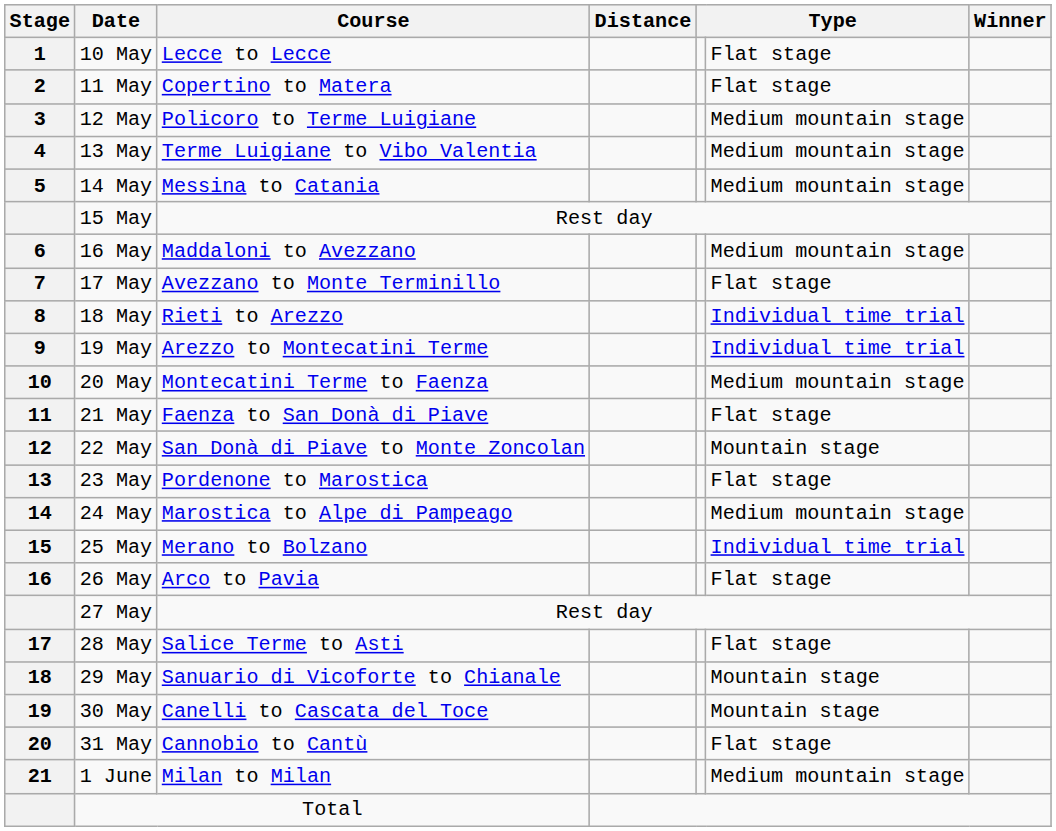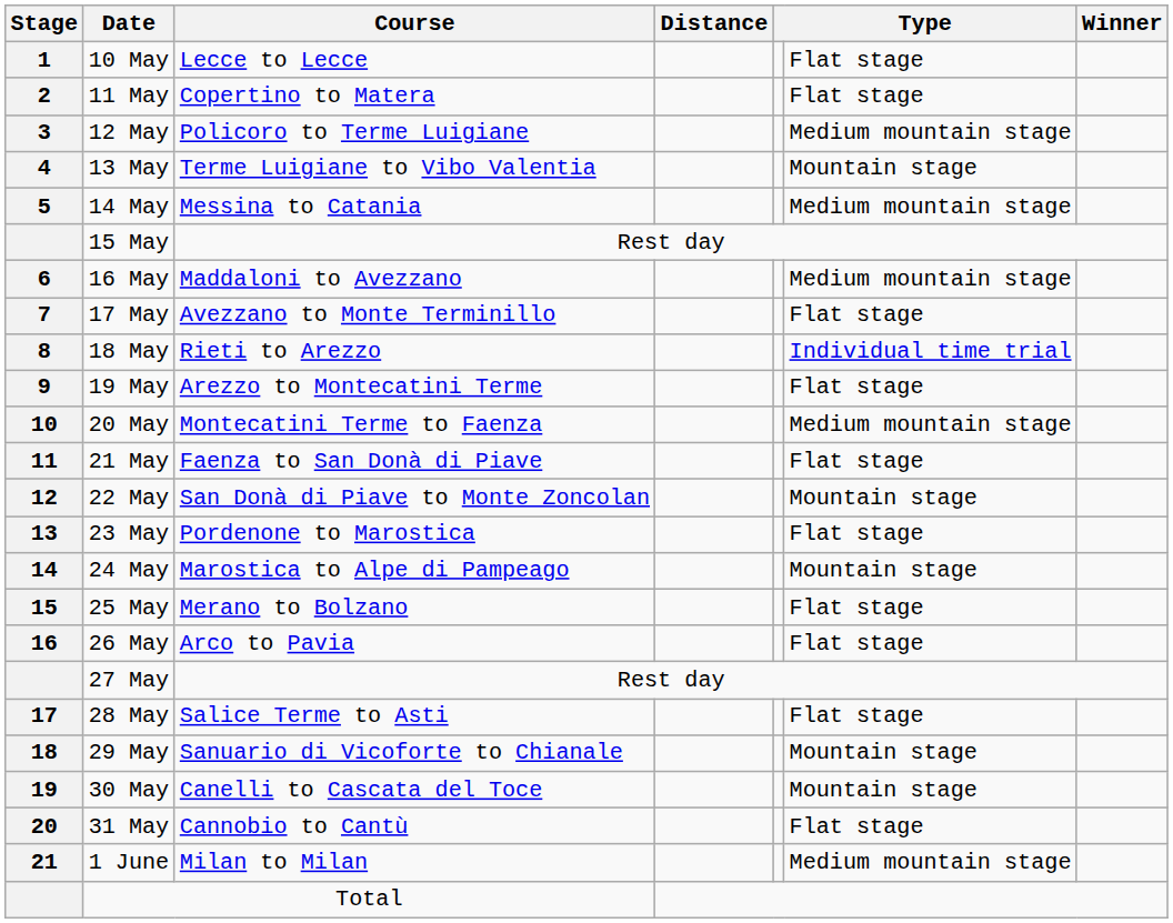13 May | column 6: Medium mountain stage -> Mountain stage
19 May | column 6: Individual time trial -> Flat stage
24 May | column 6: Medium mountain stage -> Mountain stage
25 May | column 6: Individual time trial -> Flat stage
